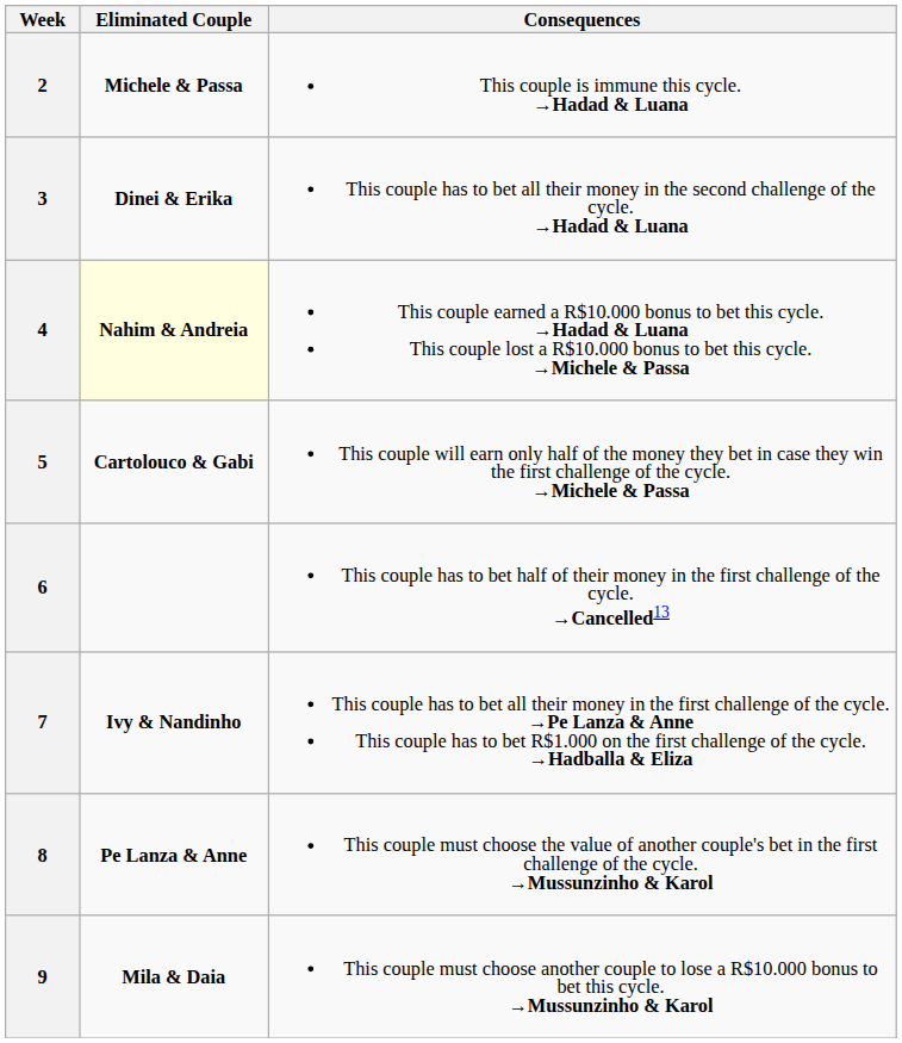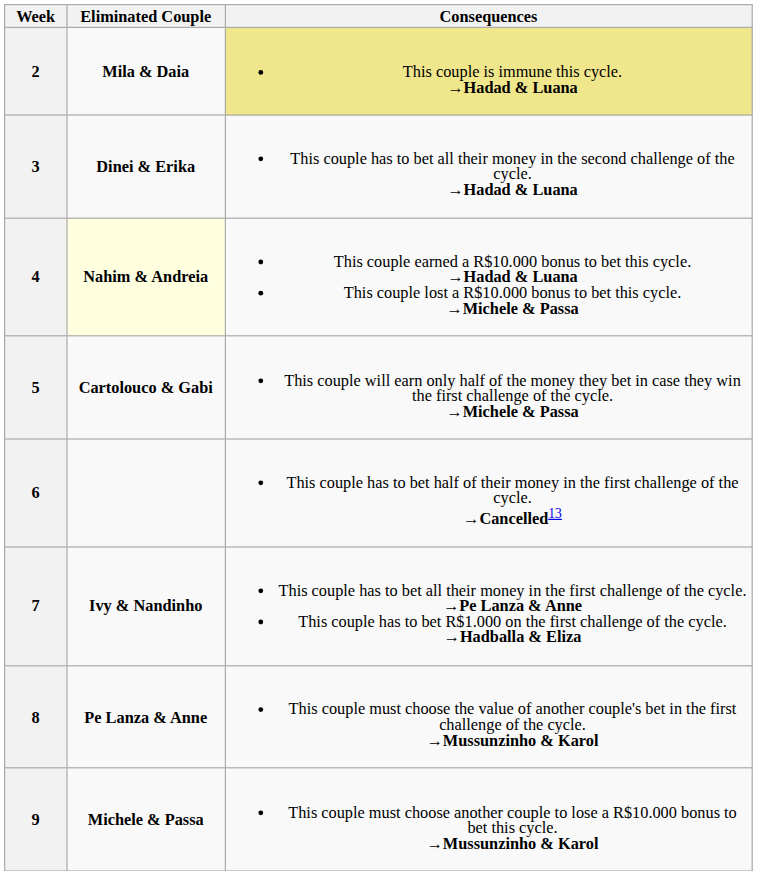2 | Eliminated Couple: Michele & Passa -> Mila & Daia
2 | Consequences: no background -> khaki background
9 | Eliminated Couple: Mila & Daia -> Michele & Passa
